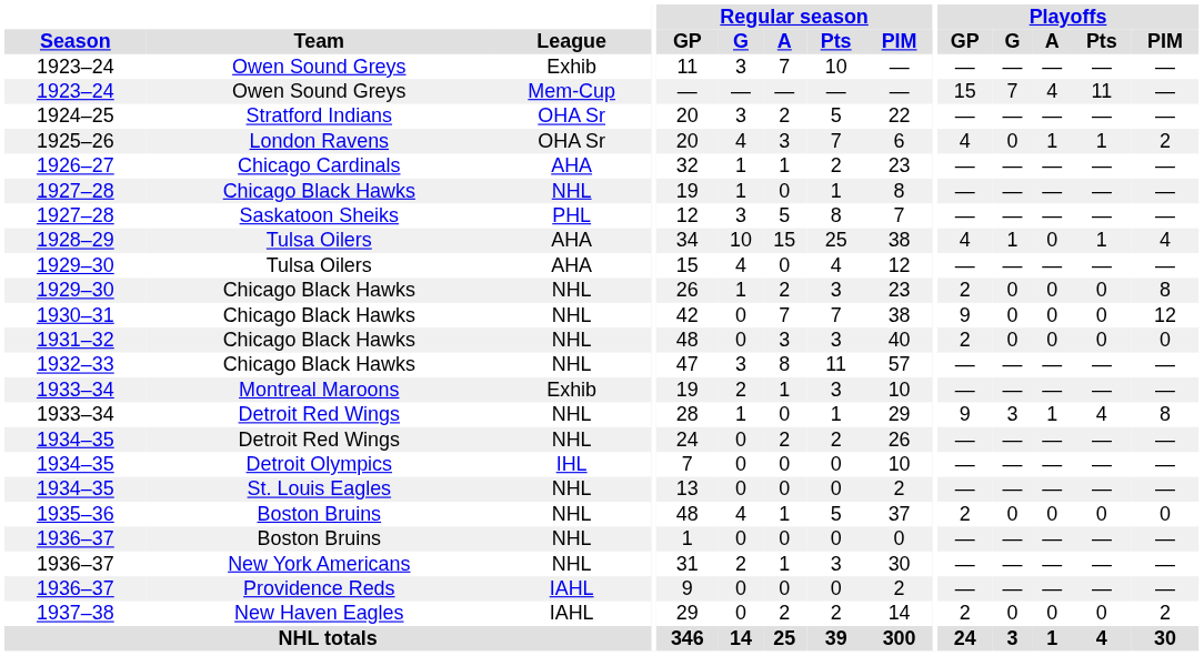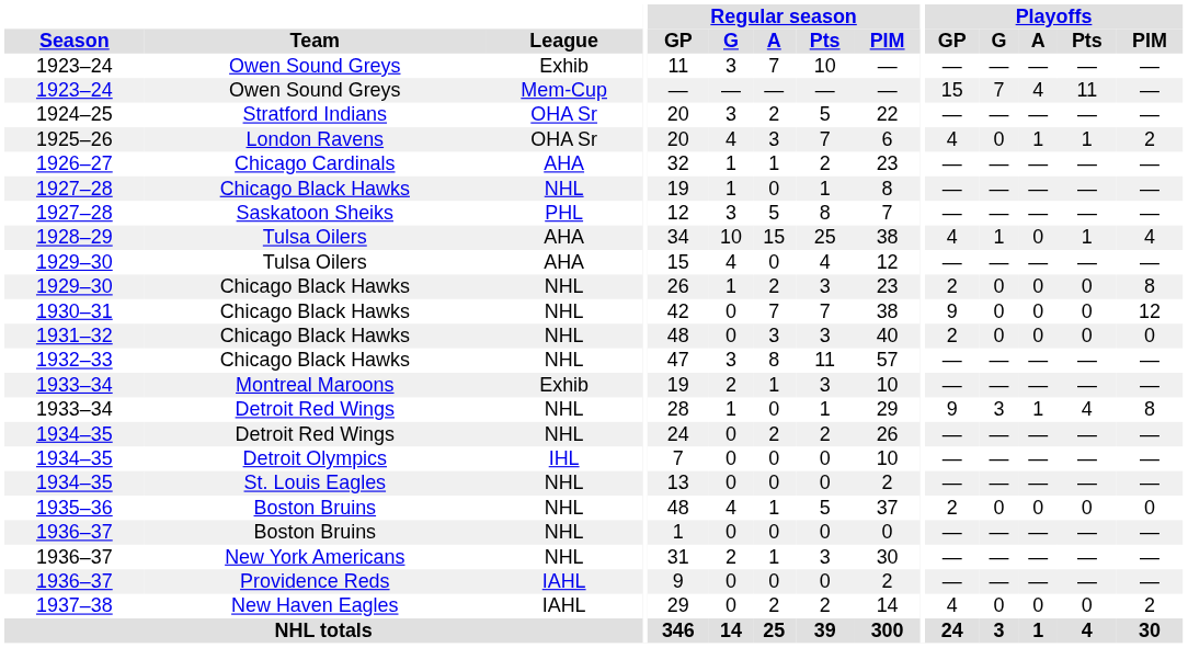1937–38 | Playoffs / GP: 2 -> 4
